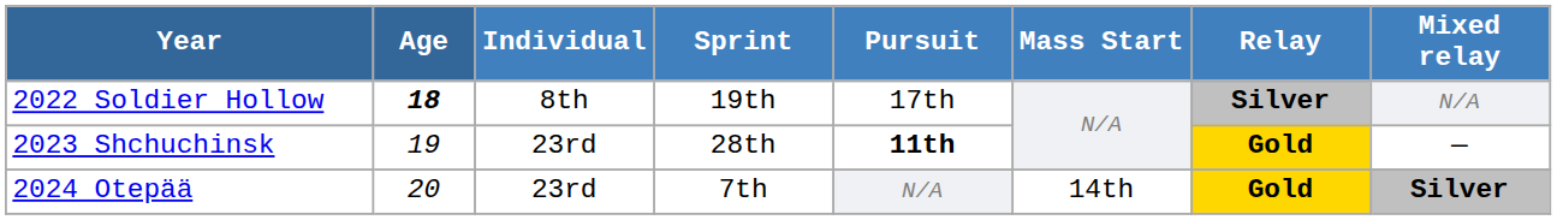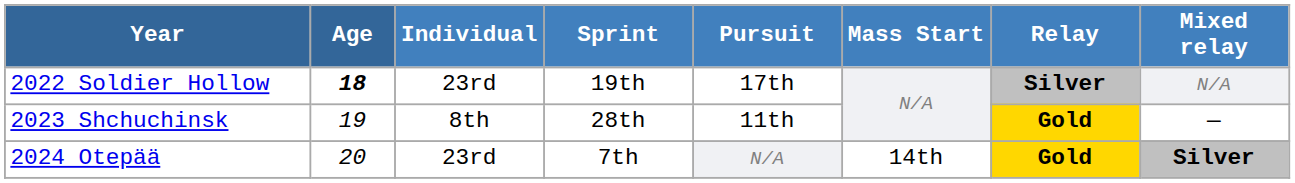2022 Soldier Hollow | Individual: 8th -> 23rd
2023 Shchuchinsk | Individual: 23rd -> 8th
2023 Shchuchinsk | Pursuit: bold -> normal
